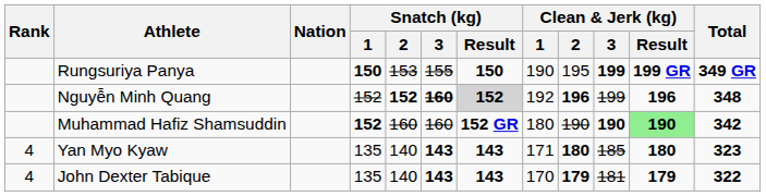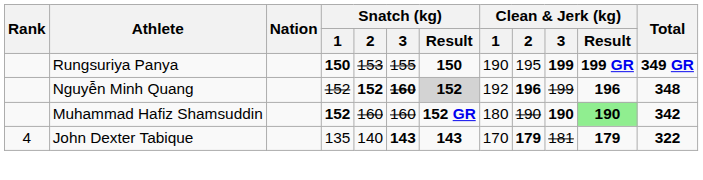- row: 4 | Yan Myo Kyaw | 135 | 140 | 143 | 143 | 171 | 180 | 185 | 180 | 323
